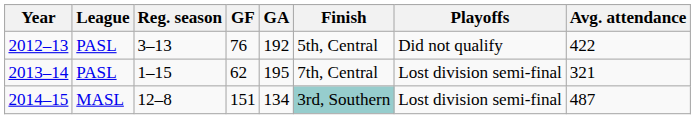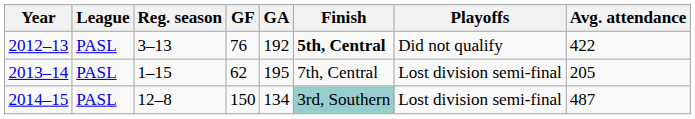2012–13 | Finish: normal -> bold
2013–14 | Avg. attendance: 321 -> 205
2014–15 | League: MASL -> PASL
2014–15 | GF: 151 -> 150
